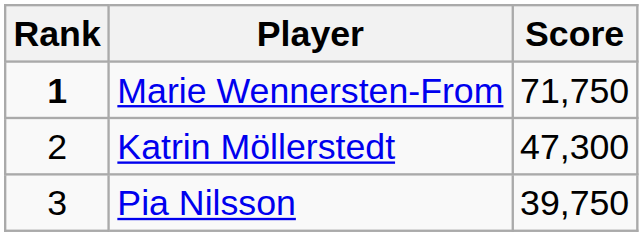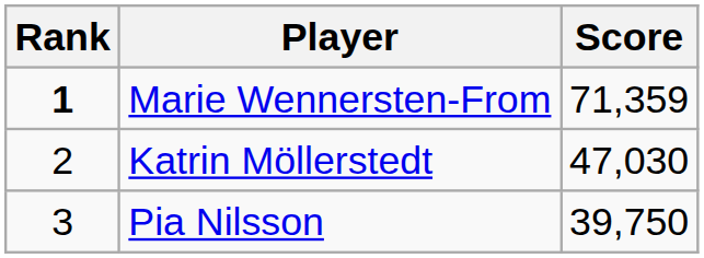Marie Wennersten-From | Score: 71,750 -> 71,359
Katrin Möllerstedt | Score: 47,300 -> 47,030
